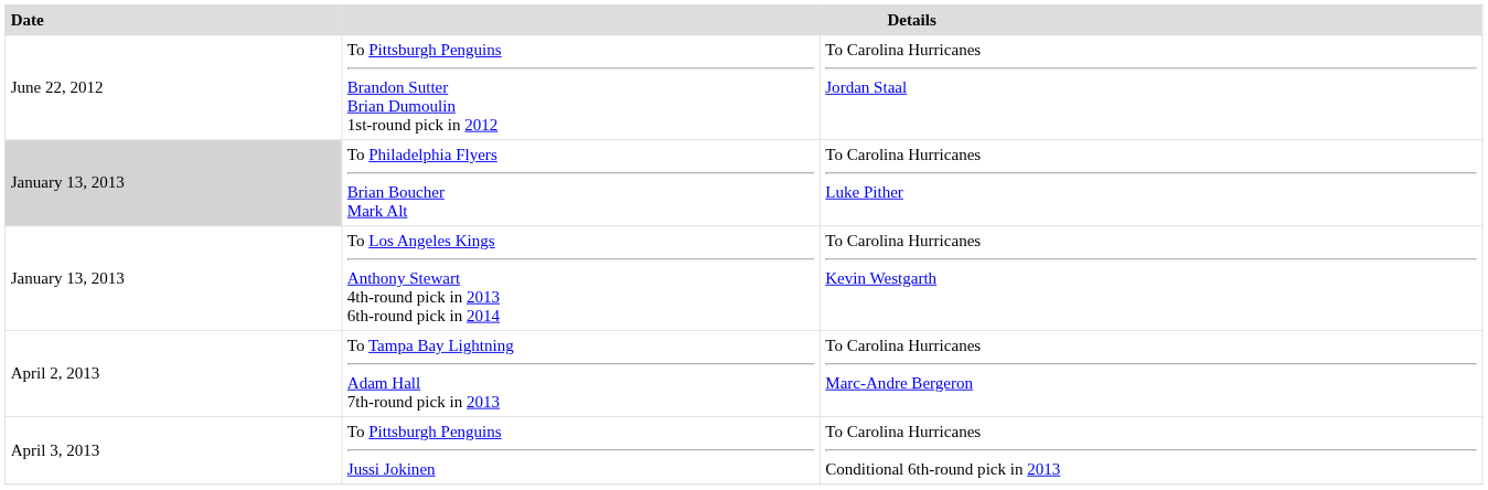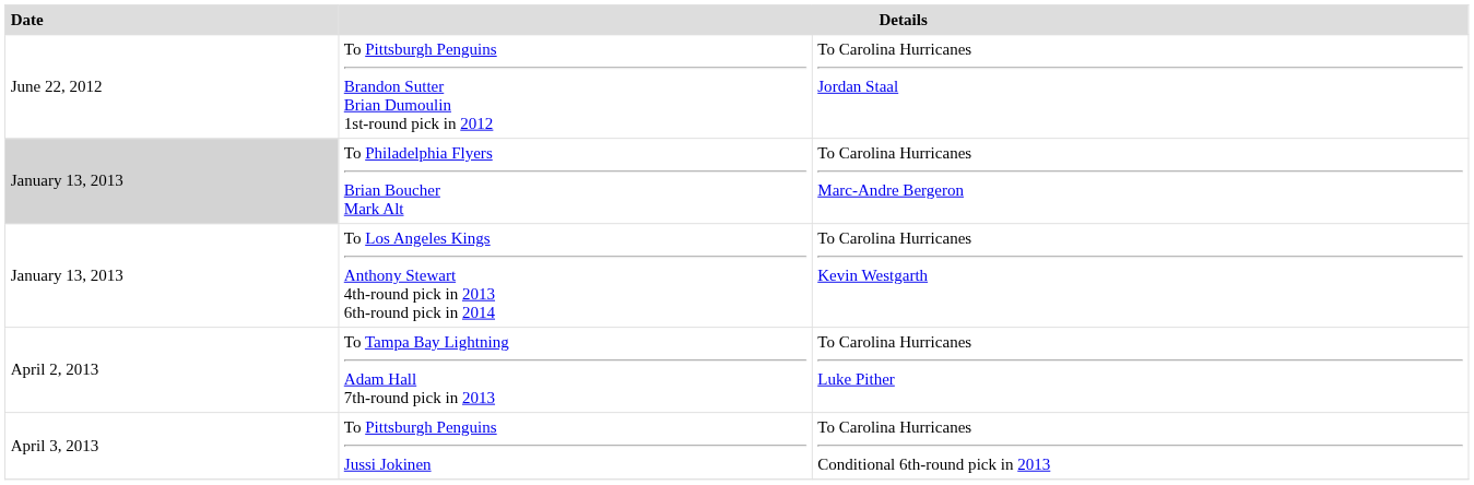To Philadelphia Flyers Brian Boucher Mark Alt | column 3: To Carolina Hurricanes Luke Pither -> To Carolina Hurricanes Marc-Andre Bergeron
To Tampa Bay Lightning Adam Hall 7th-round pick in 2013 | column 3: To Carolina Hurricanes Marc-Andre Bergeron -> To Carolina Hurricanes Luke Pither
